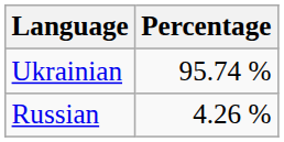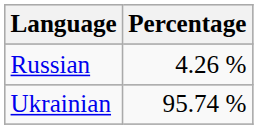rows swapped: Ukrainian <-> Russian
